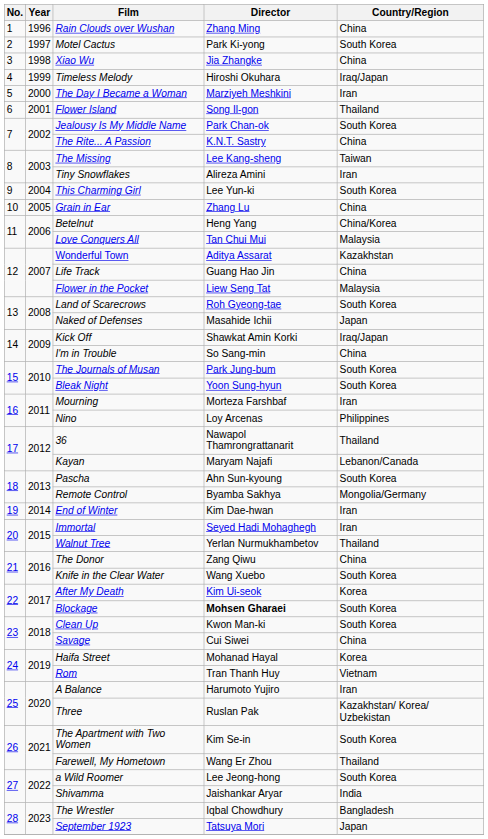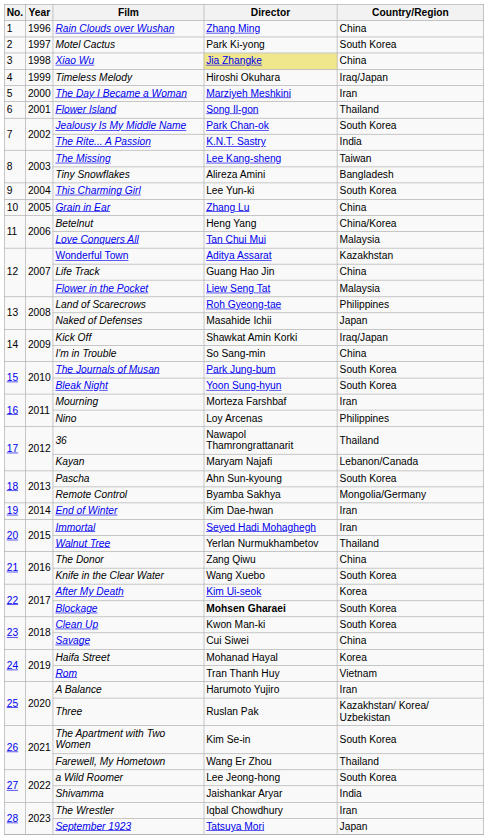Xiao Wu | Director: no background -> khaki background
The Rite... A Passion | Country/Region: China -> India
Tiny Snowflakes | Country/Region: Iran -> Bangladesh
Land of Scarecrows | Country/Region: South Korea -> Philippines
The Wrestler | Country/Region: Bangladesh -> Iran
